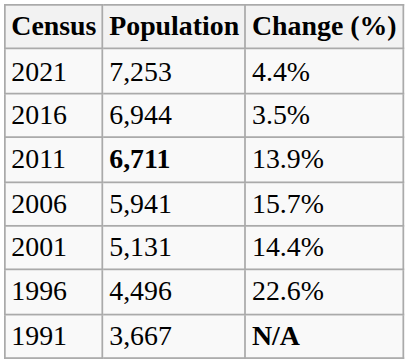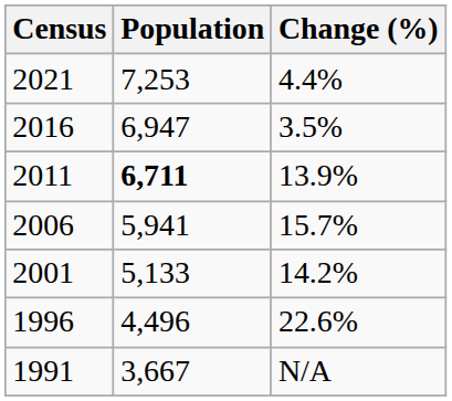2016 | Population: 6,944 -> 6,947
2001 | Population: 5,131 -> 5,133
2001 | Change (%): 14.4% -> 14.2%
1991 | Change (%): bold -> normal
